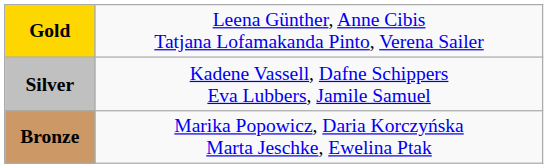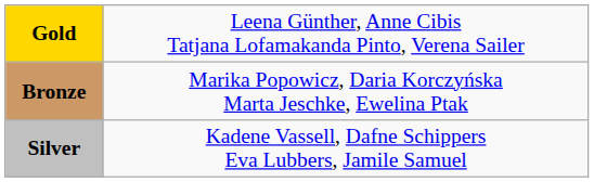rows swapped: Silver <-> Bronze
